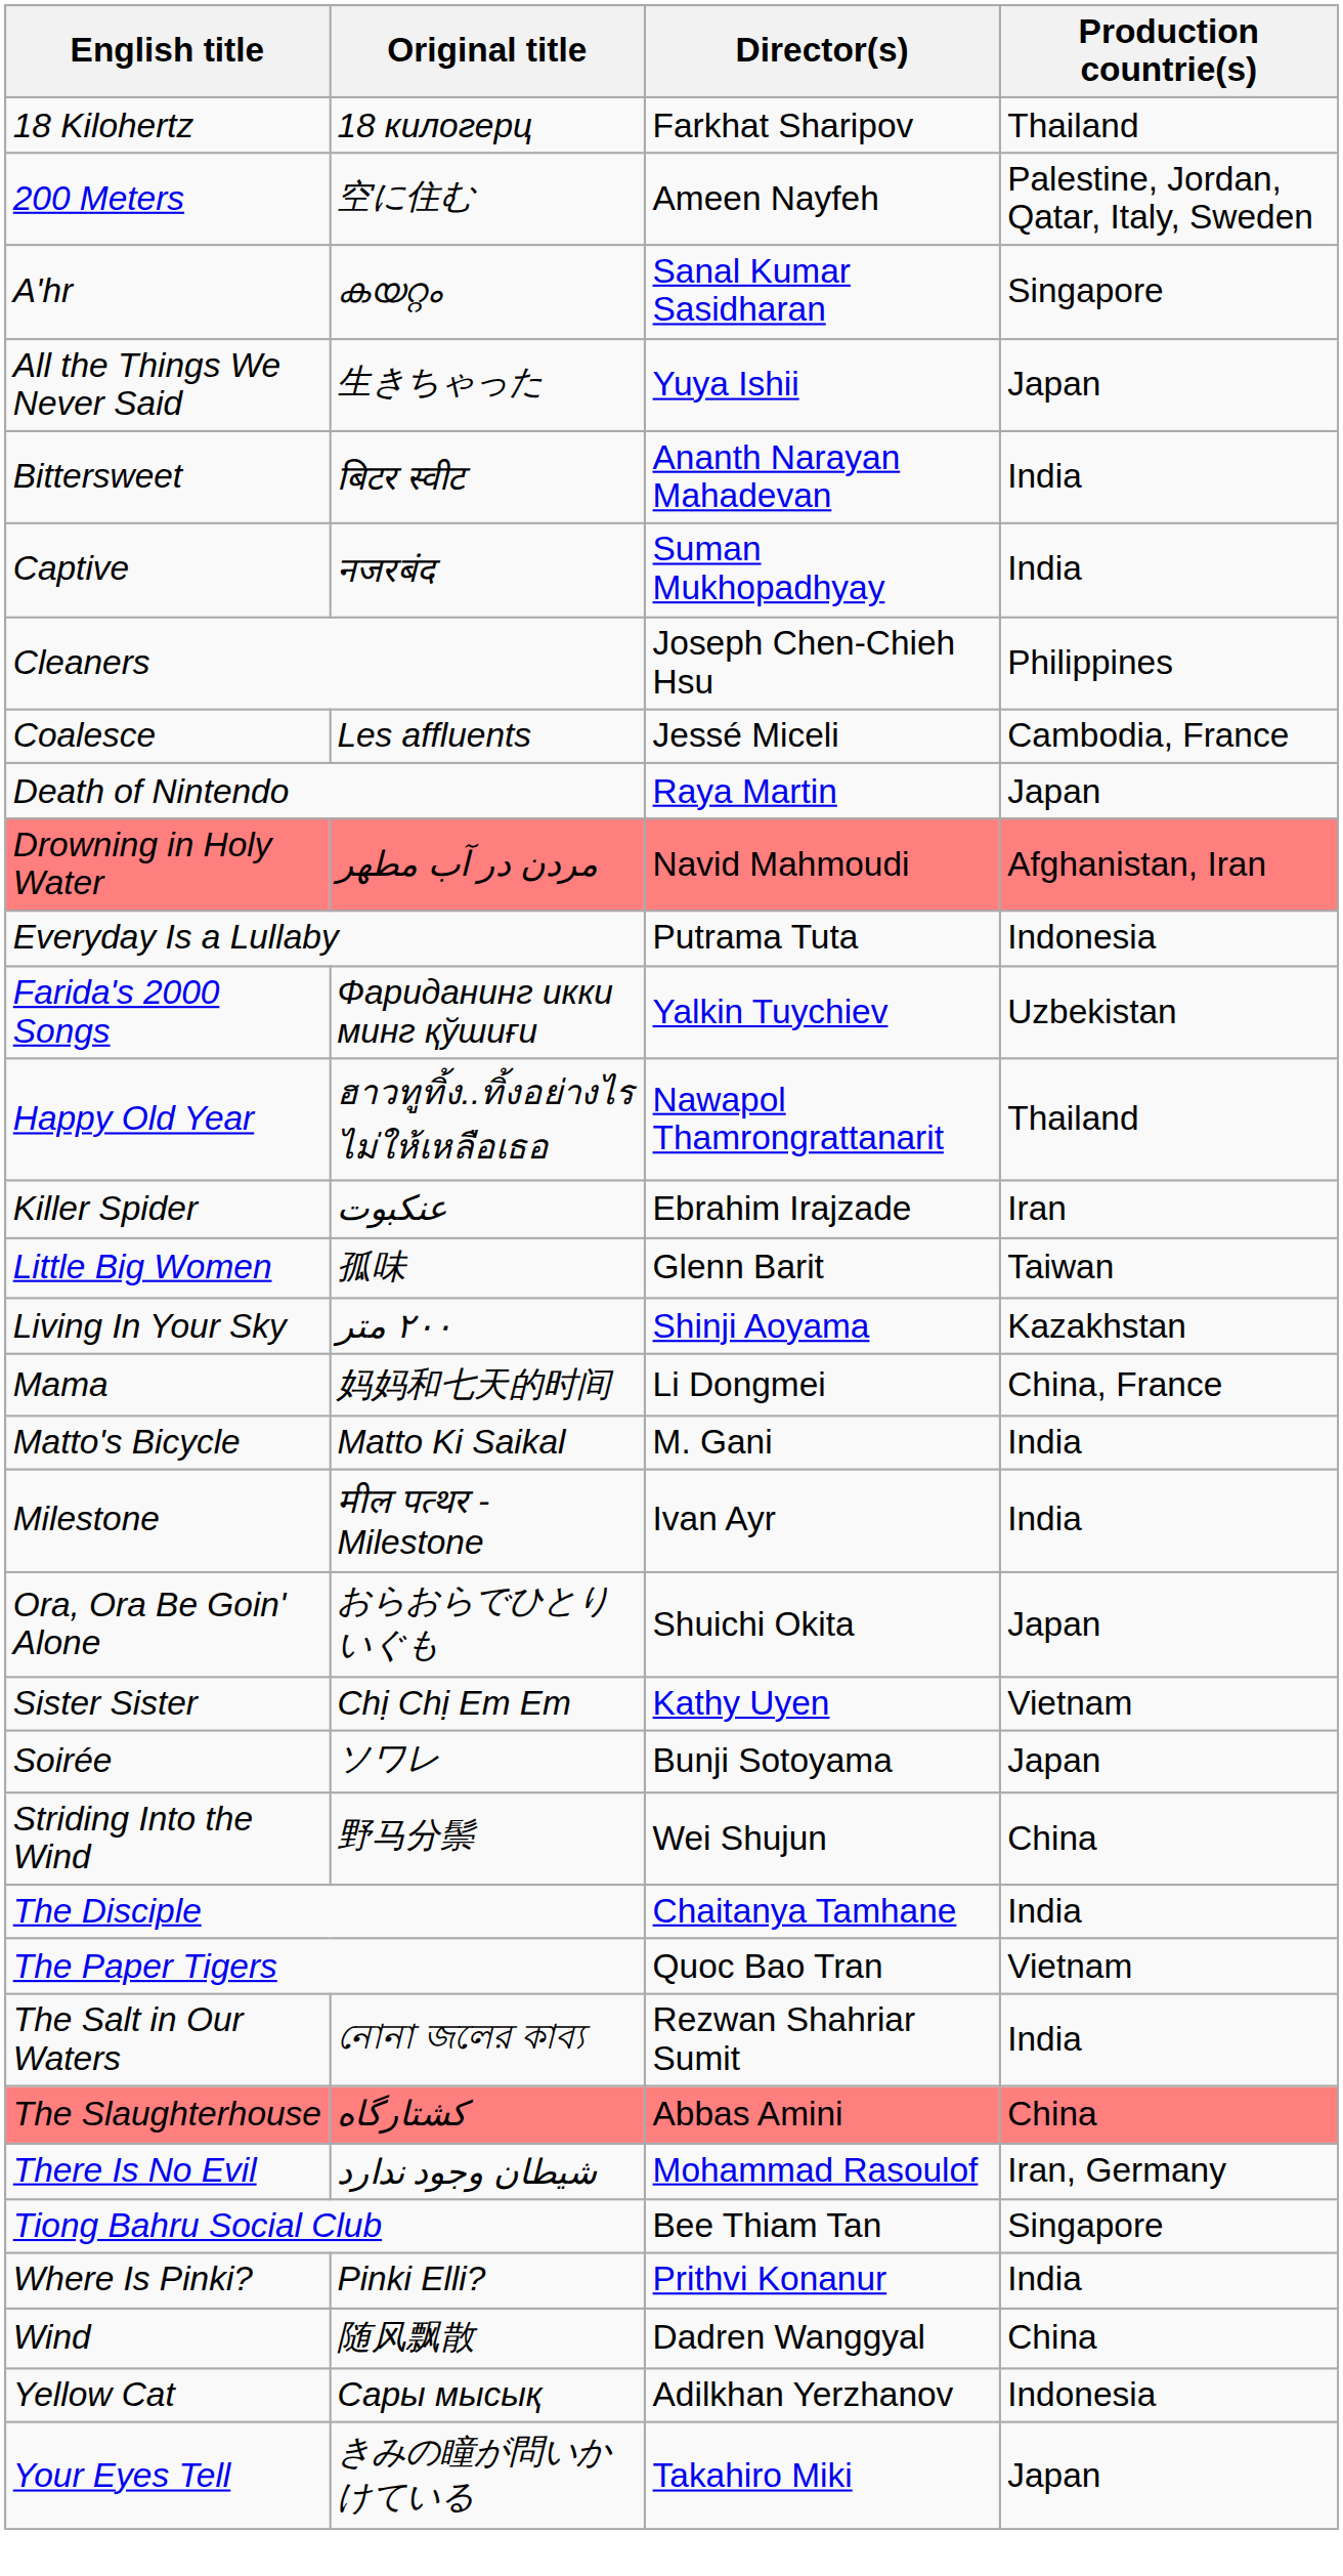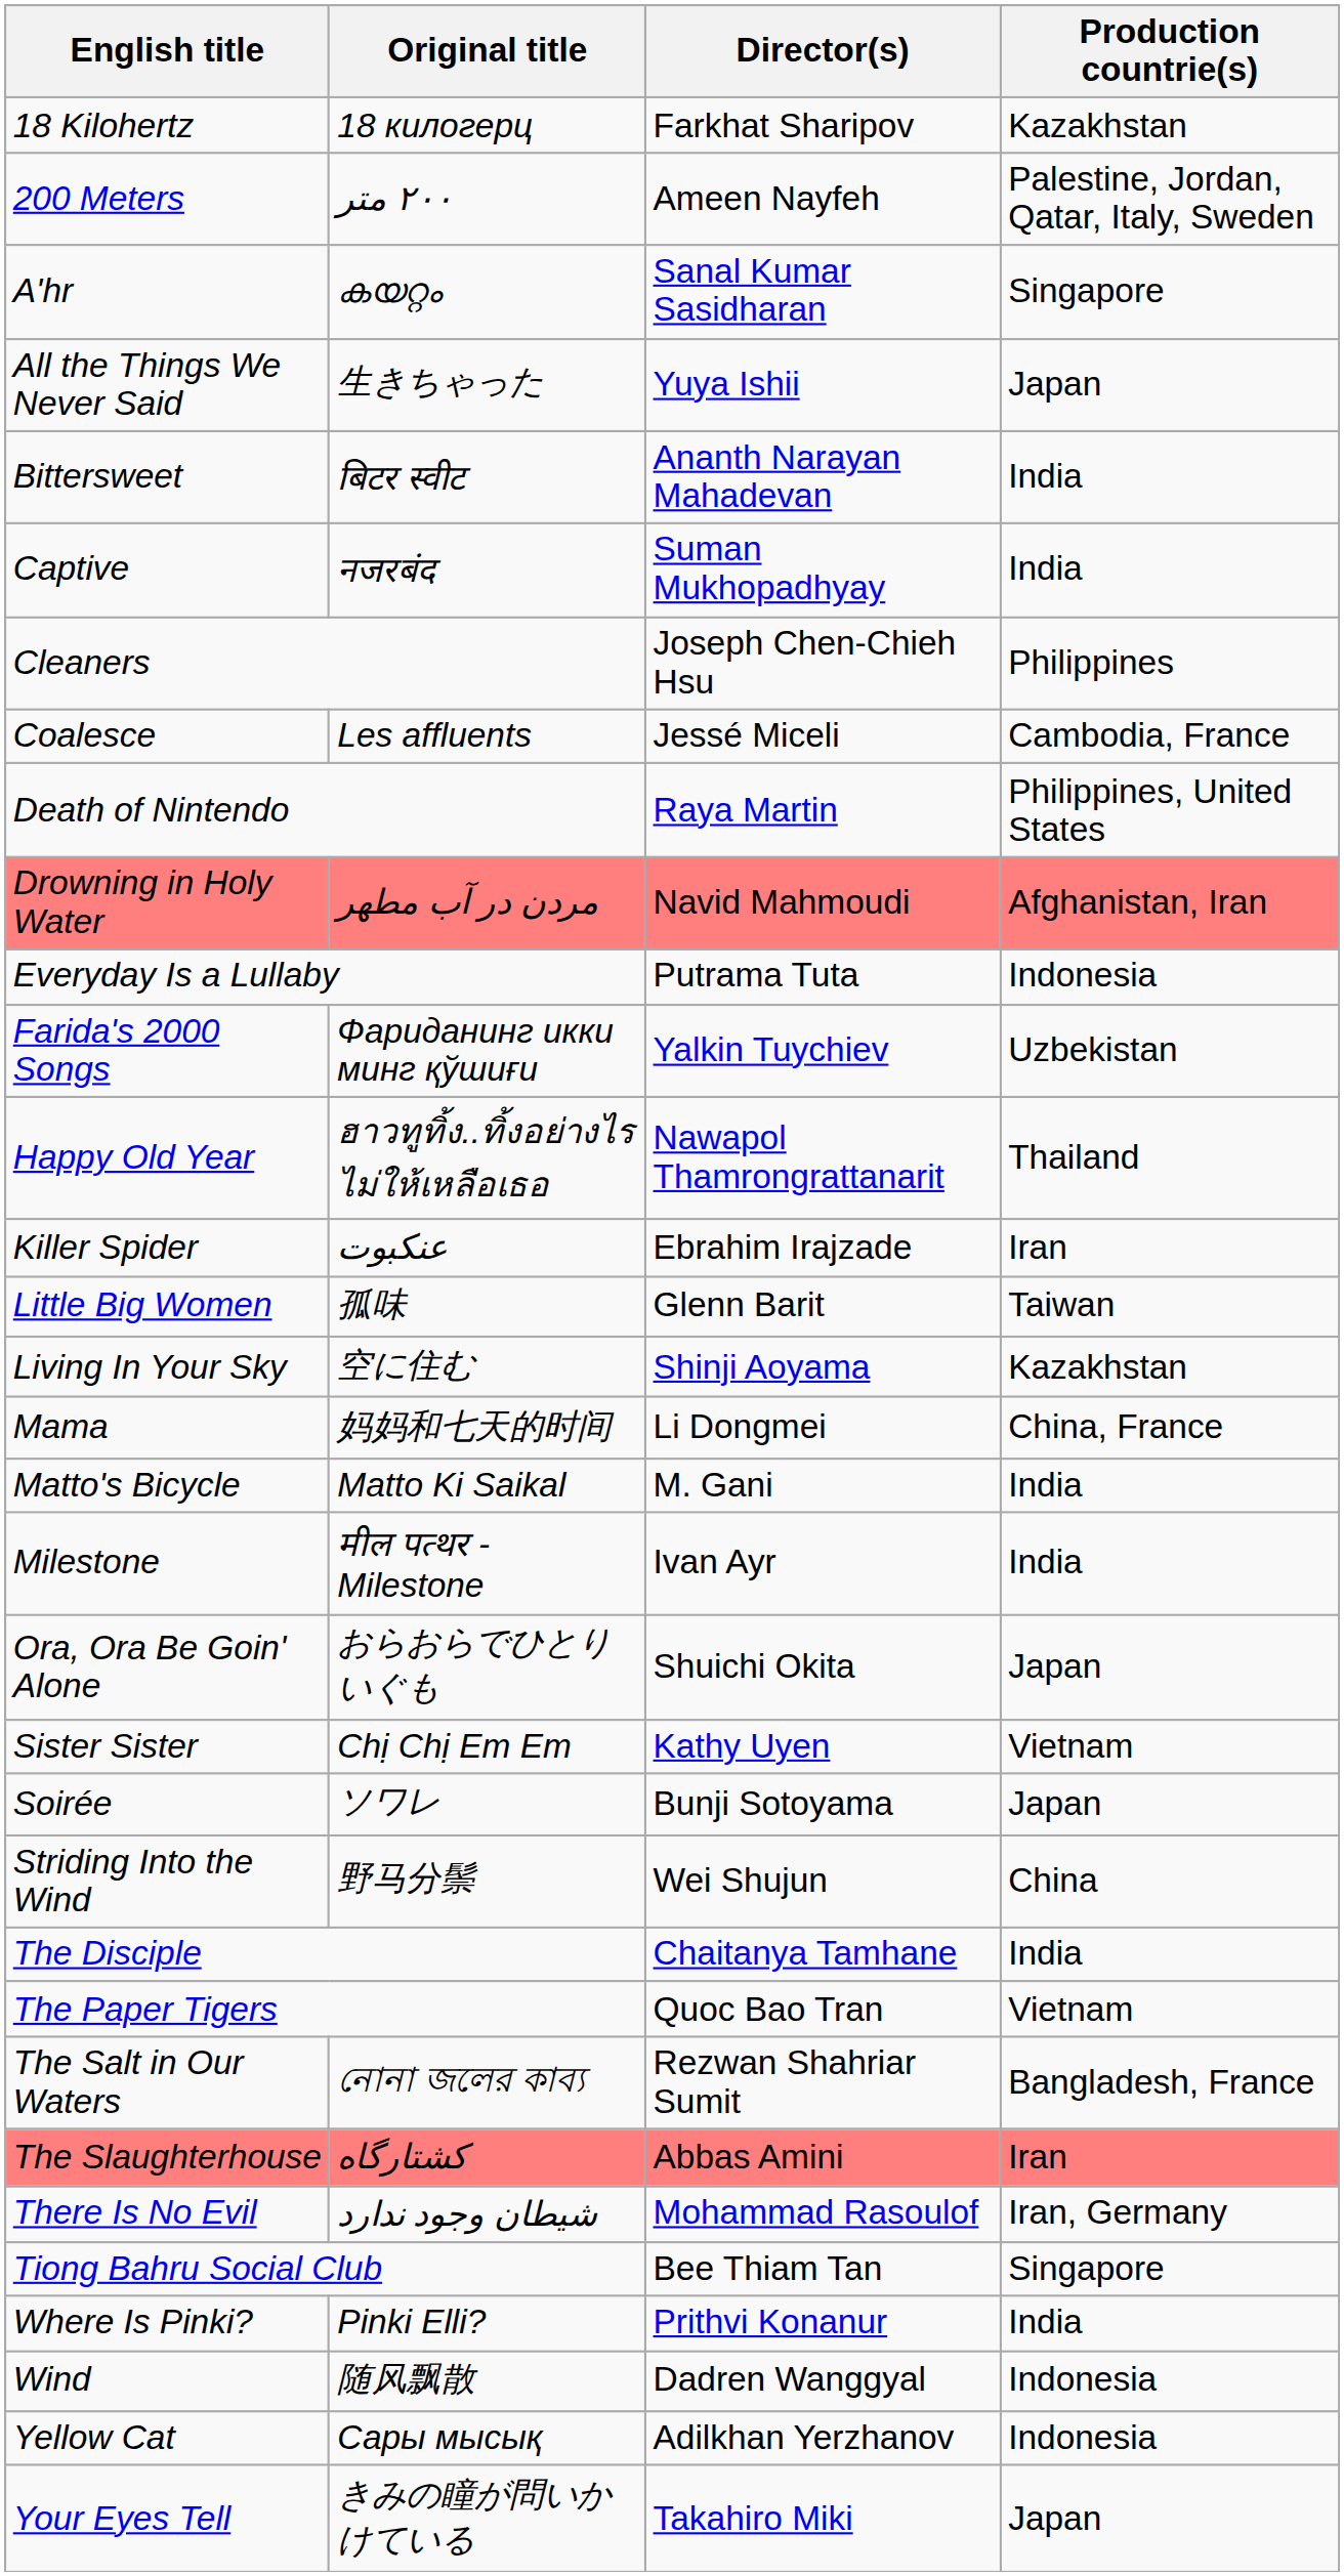18 Kilohertz | Production countrie(s): Thailand -> Kazakhstan
200 Meters | Original title: 空に住む -> ٢٠٠ متر
Death of Nintendo | Production countrie(s): Japan -> Philippines, United States
Living In Your Sky | Original title: ٢٠٠ متر -> 空に住む
The Salt in Our Waters | Production countrie(s): India -> Bangladesh, France
The Slaughterhouse | Production countrie(s): China -> Iran
Wind | Production countrie(s): China -> Indonesia
